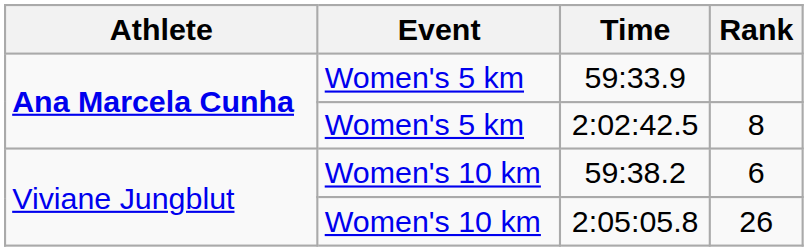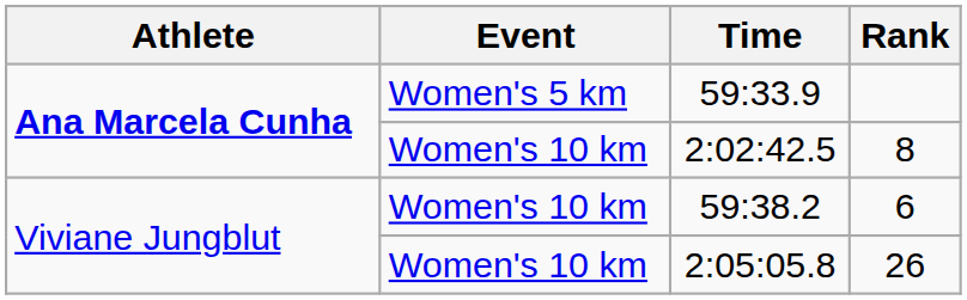2:02:42.5 | Event: Women's 5 km -> Women's 10 km
